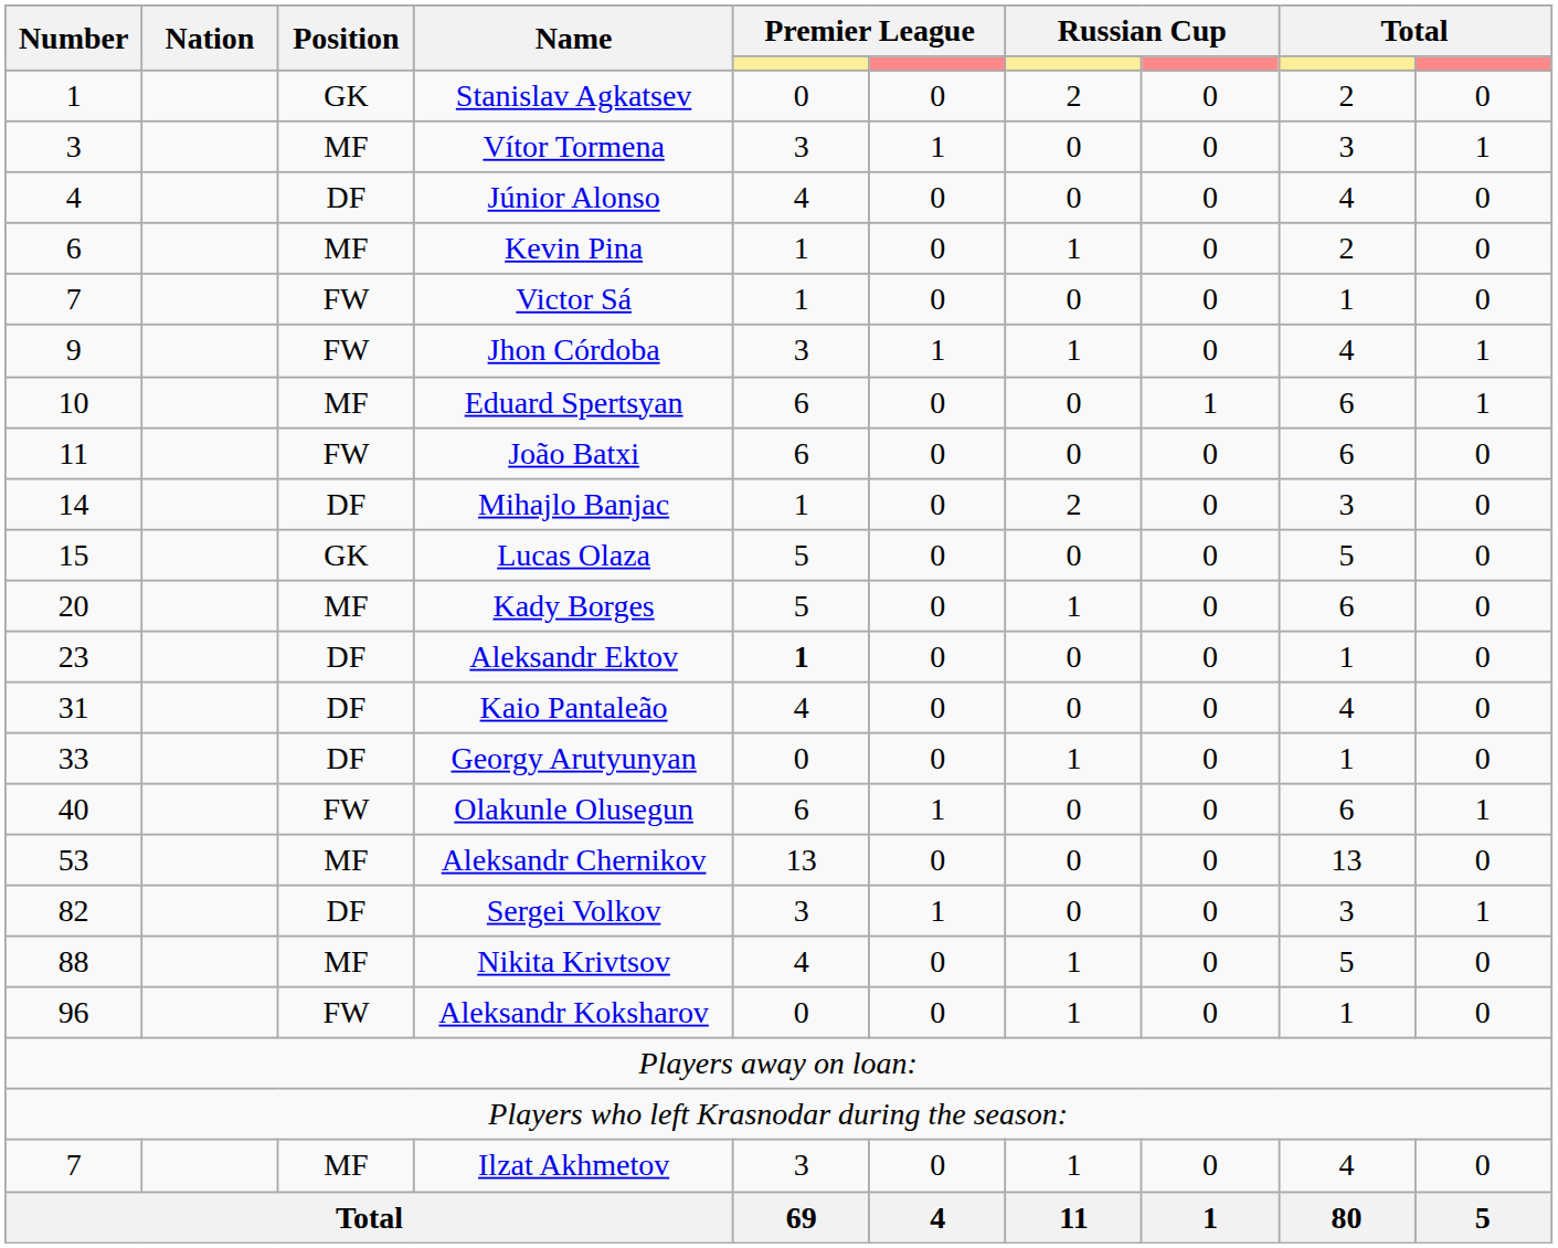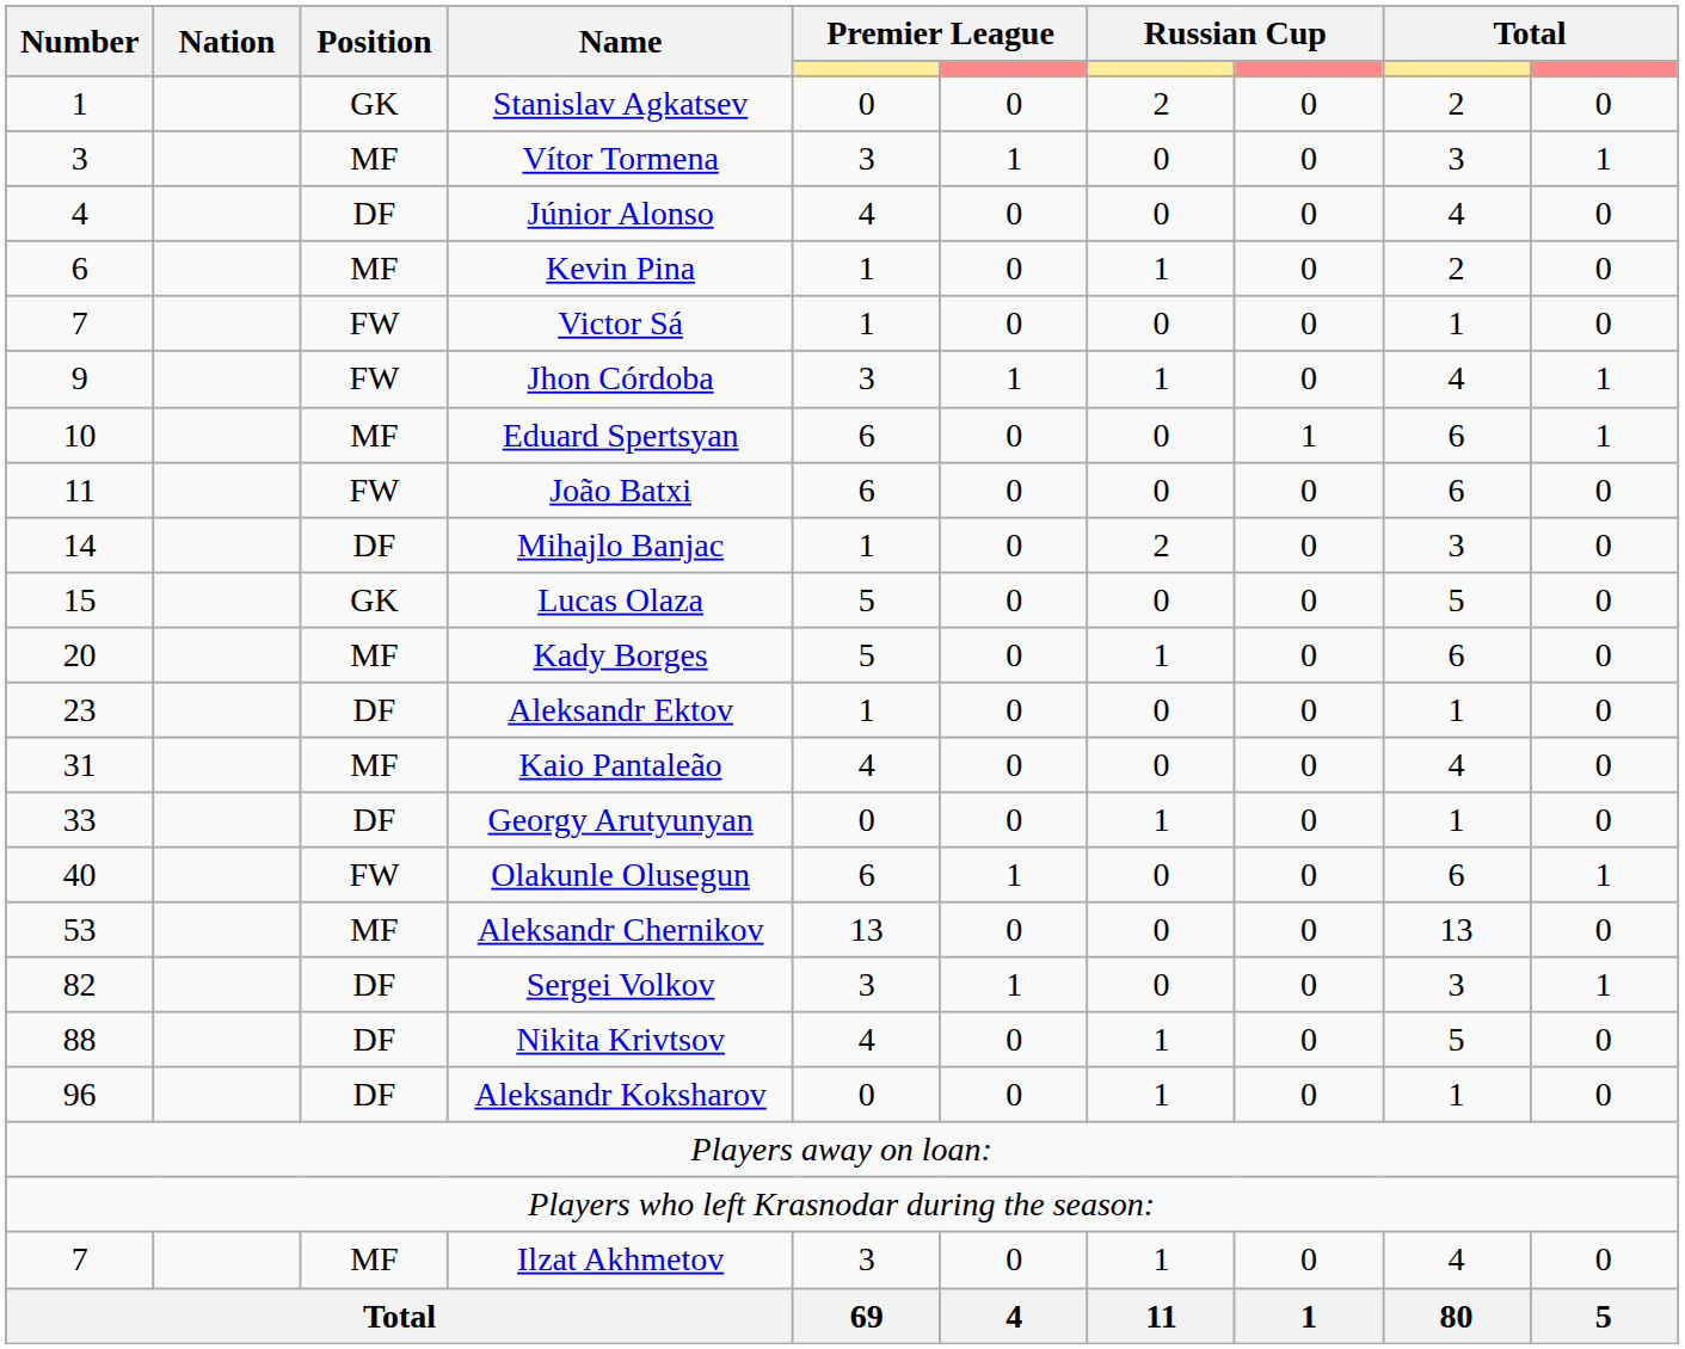Aleksandr Ektov | column 5: bold -> normal
Kaio Pantaleão | Position: DF -> MF
Nikita Krivtsov | Position: MF -> DF
Aleksandr Koksharov | Position: FW -> DF
